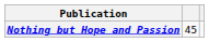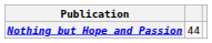Nothing but Hope and Passion | column 2: 45 -> 44
